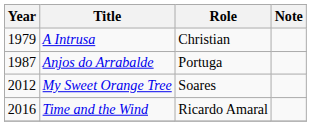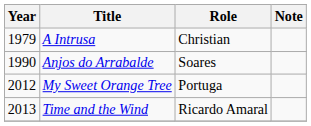Anjos do Arrabalde | Year: 1987 -> 1990
Anjos do Arrabalde | Role: Portuga -> Soares
My Sweet Orange Tree | Role: Soares -> Portuga
Time and the Wind | Year: 2016 -> 2013
